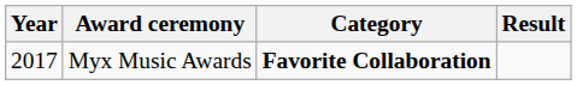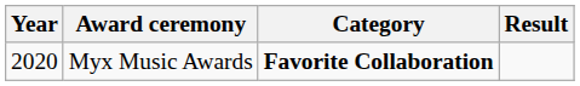Myx Music Awards | Year: 2017 -> 2020
